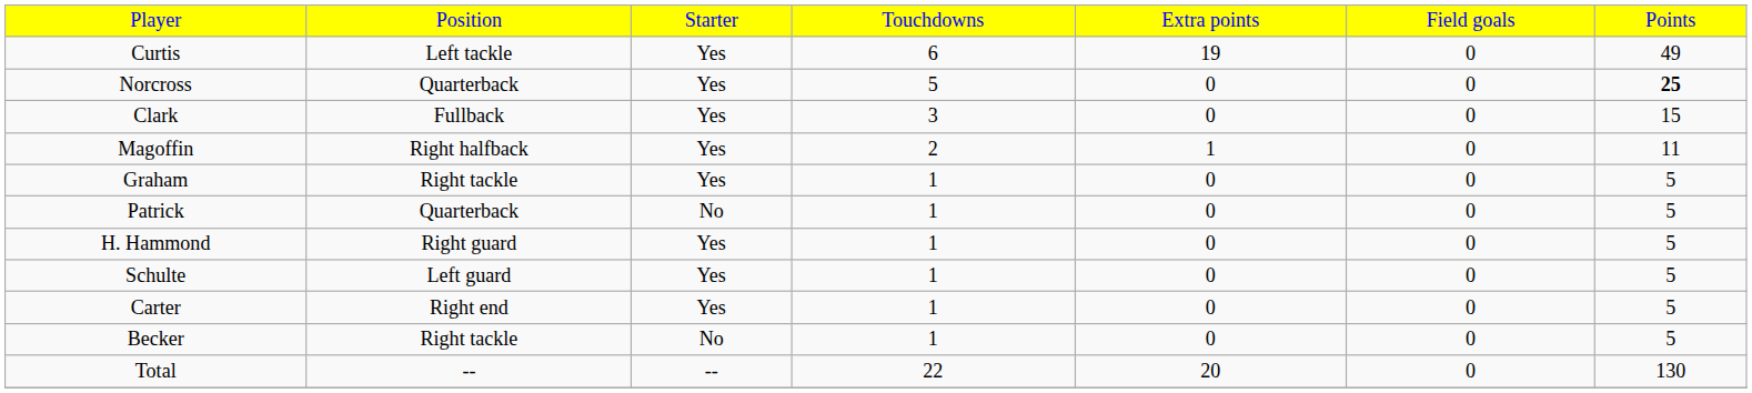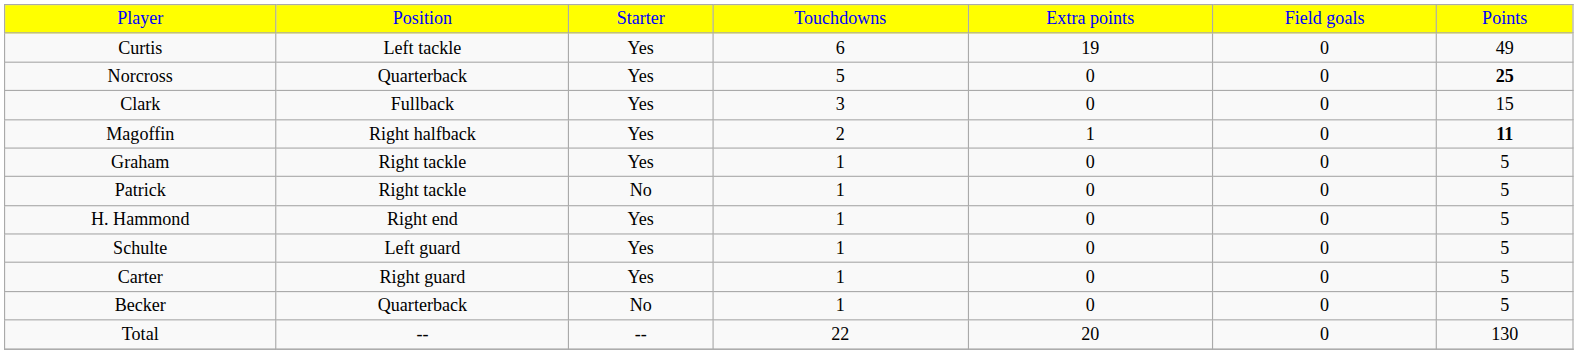Magoffin | column 7: normal -> bold
Patrick | column 2: Quarterback -> Right tackle
H. Hammond | column 2: Right guard -> Right end
Carter | column 2: Right end -> Right guard
Becker | column 2: Right tackle -> Quarterback
